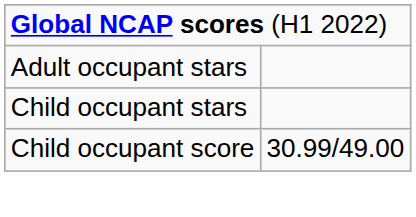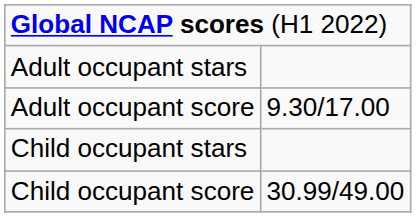+ row: Adult occupant score | 9.30/17.00
